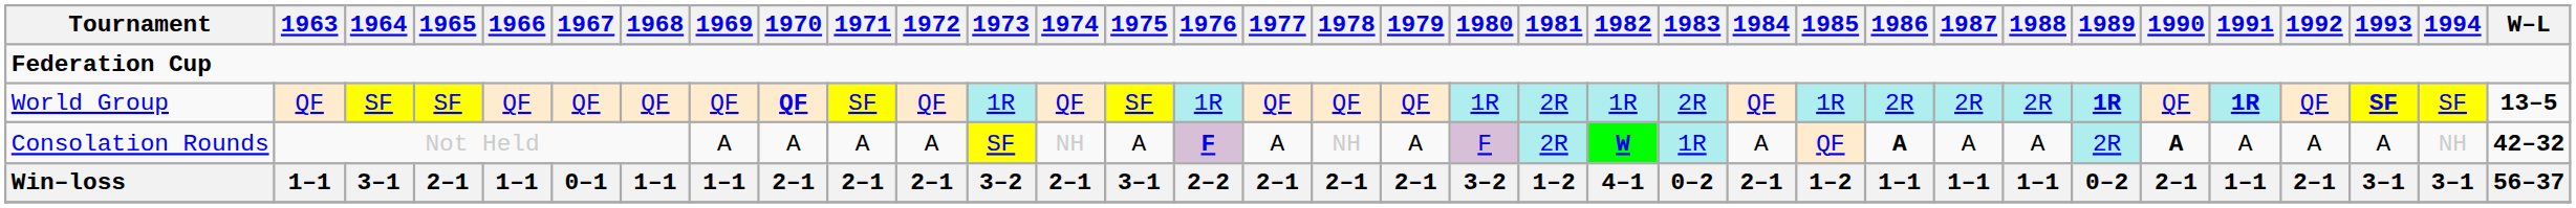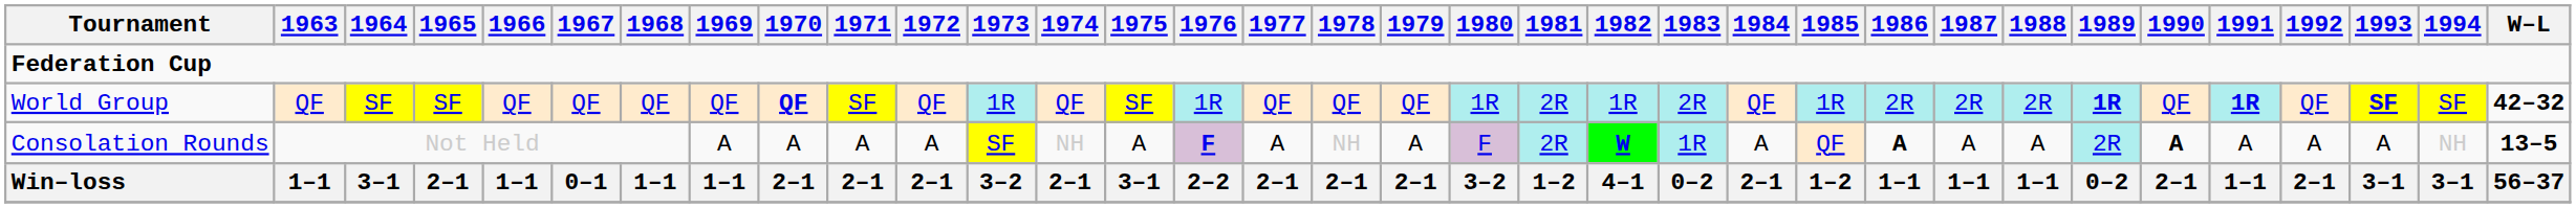World Group | W–L: 13–5 -> 42–32
Consolation Rounds | W–L: 42–32 -> 13–5
